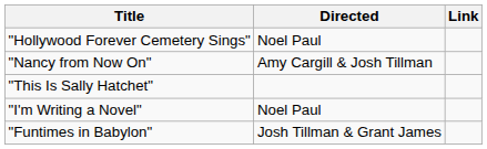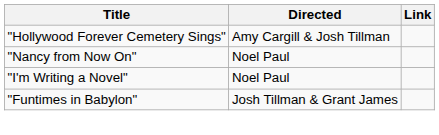"Hollywood Forever Cemetery Sings" | Directed: Noel Paul -> Amy Cargill & Josh Tillman
"Nancy from Now On" | Directed: Amy Cargill & Josh Tillman -> Noel Paul
- row: "This Is Sally Hatchet"
